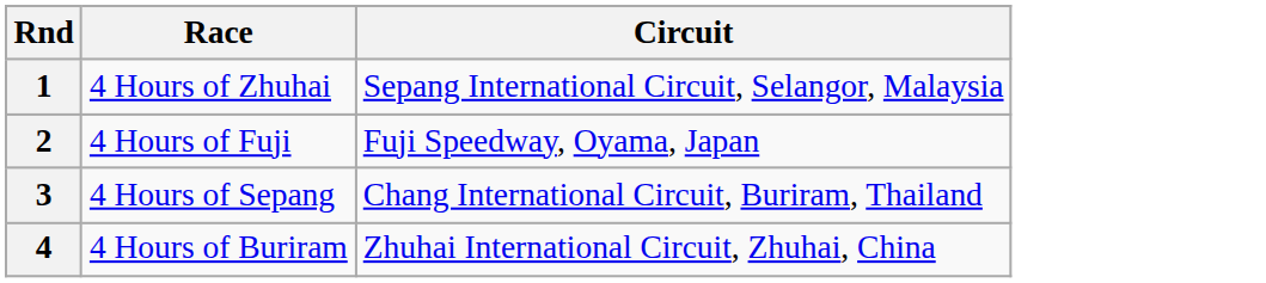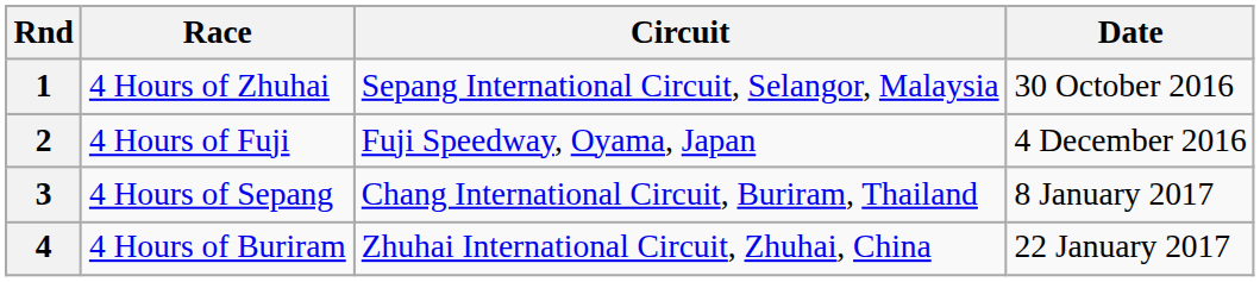+ column: Date | 30 October 2016 | 4 December 2016 | 8 January 2017 | 22 January 2017
